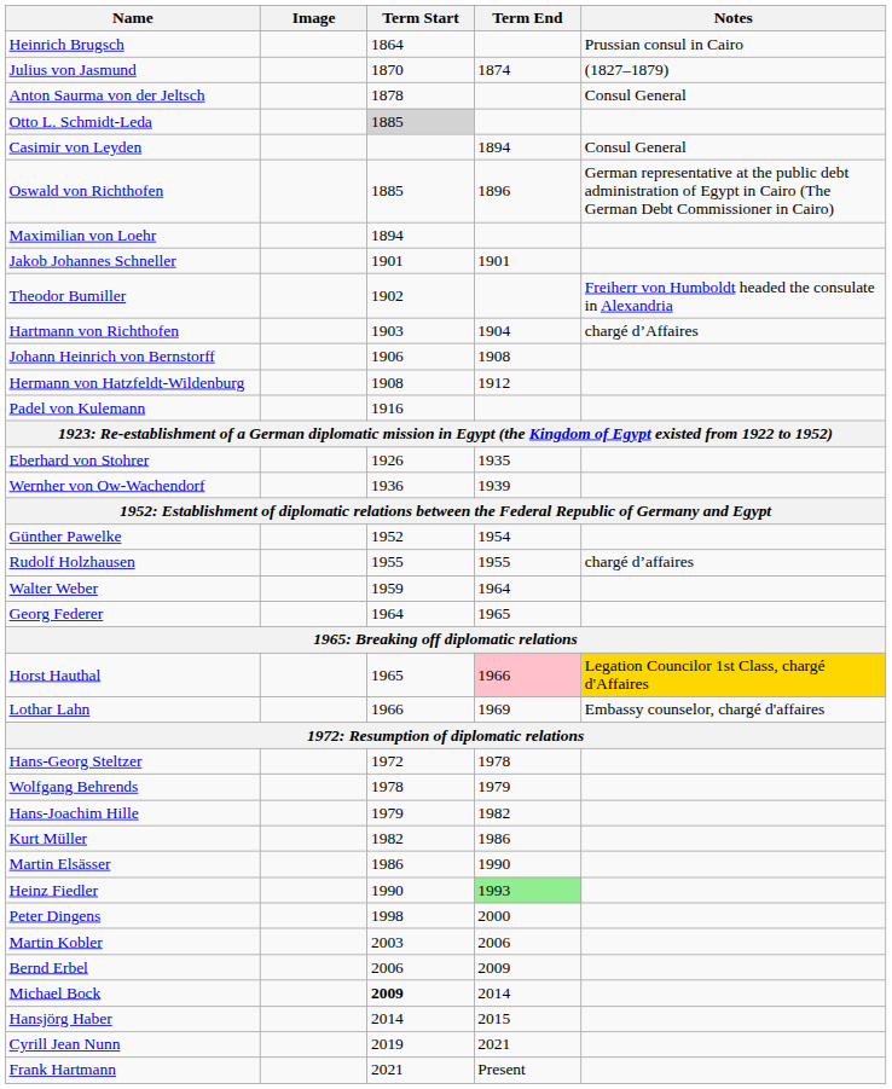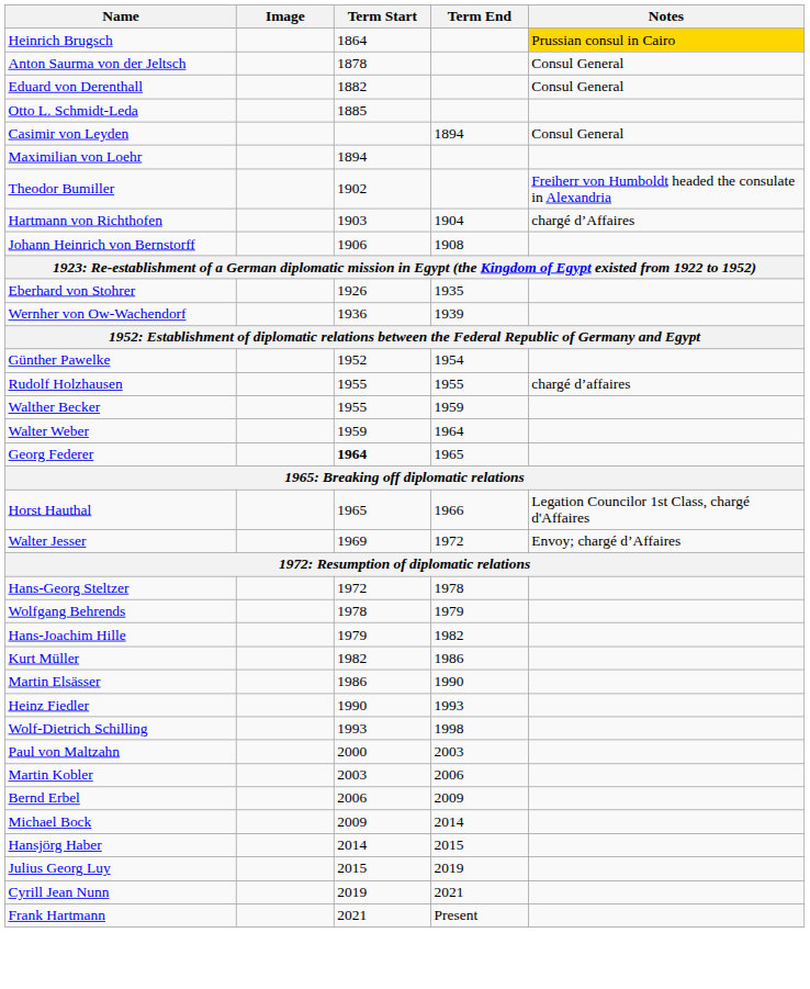Heinrich Brugsch | Notes: no background -> gold background
- row: Julius von Jasmund | 1870 | 1874 | (1827–1879)
+ row: Eduard von Derenthall | 1882 | Consul General
Otto L. Schmidt-Leda | Term Start: lightgrey background -> no background
- row: Oswald von Richthofen | 1885 | 1896 | German representative at the public debt administration of Egypt in Cairo (The German Debt Commissioner in Cairo)
- row: Jakob Johannes Schneller | 1901 | 1901
- row: Hermann von Hatzfeldt-Wildenburg | 1908 | 1912
- row: Padel von Kulemann | 1916
+ row: Walther Becker | 1955 | 1959
Georg Federer | Term Start: normal -> bold
Horst Hauthal | Term End: pink background -> no background
Horst Hauthal | Notes: gold background -> no background
- row: Lothar Lahn | 1966 | 1969 | Embassy counselor, chargé d'affaires
+ row: Walter Jesser | 1969 | 1972 | Envoy; chargé d’Affaires
Heinz Fiedler | Term End: lightgreen background -> no background
+ row: Wolf-Dietrich Schilling | 1993 | 1998
- row: Peter Dingens | 1998 | 2000
+ row: Paul von Maltzahn | 2000 | 2003
Michael Bock | Term Start: bold -> normal
+ row: Julius Georg Luy | 2015 | 2019
